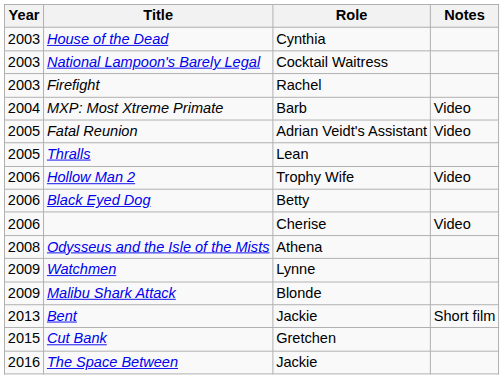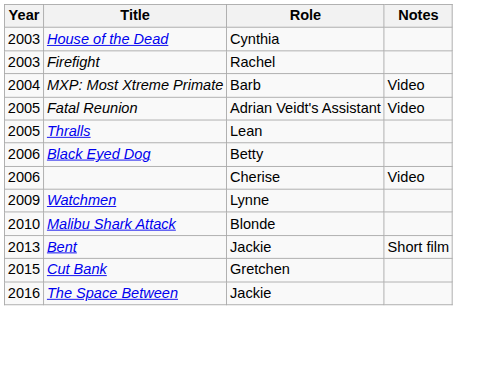- row: 2003 | National Lampoon's Barely Legal | Cocktail Waitress
- row: 2006 | Hollow Man 2 | Trophy Wife | Video
- row: 2008 | Odysseus and the Isle of the Mists | Athena
Malibu Shark Attack | Year: 2009 -> 2010
